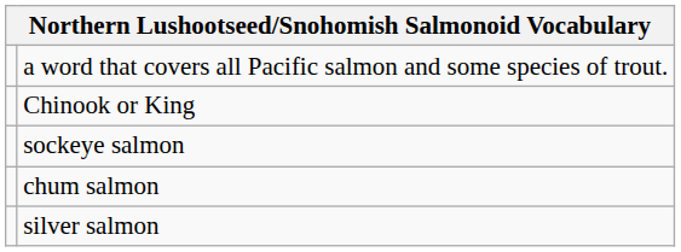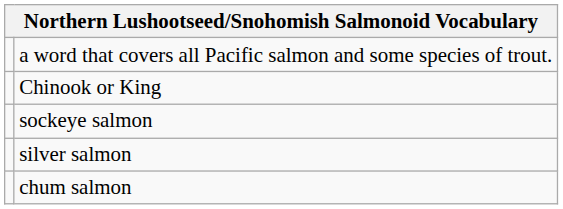rows swapped: chum salmon <-> silver salmon
